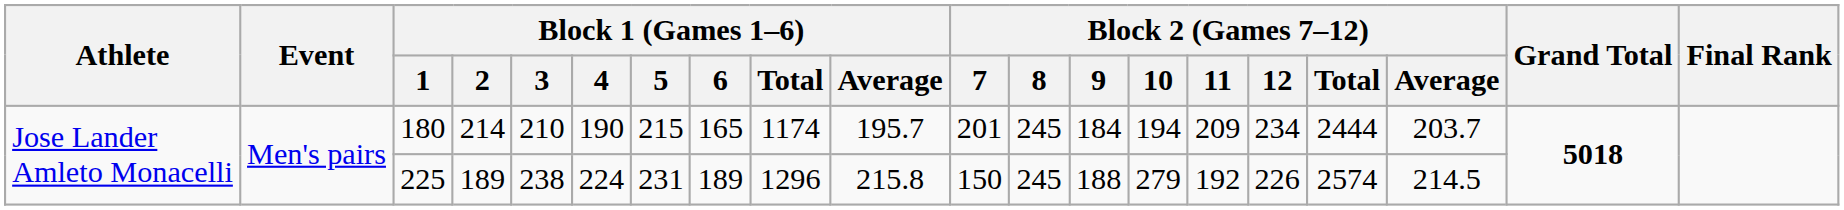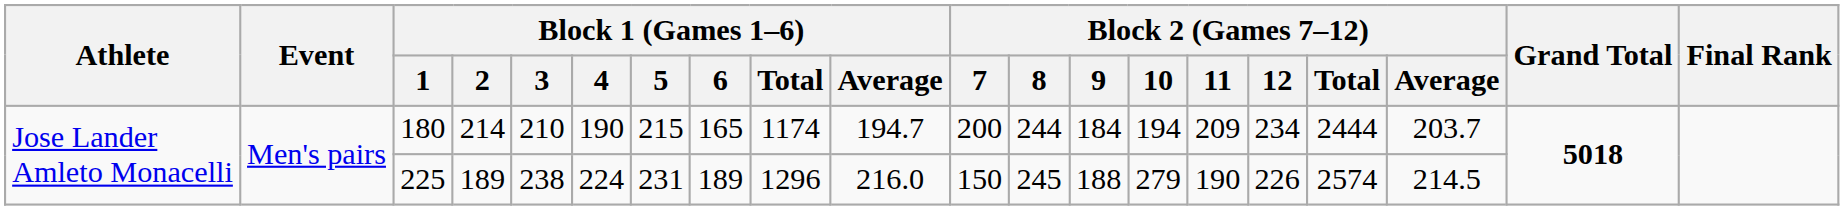180 | Block 1 (Games 1–6) / Average: 195.7 -> 194.7
180 | Block 2 (Games 7–12) / 7: 201 -> 200
180 | Block 2 (Games 7–12) / 8: 245 -> 244
225 | Block 1 (Games 1–6) / Average: 215.8 -> 216.0
225 | Block 2 (Games 7–12) / 11: 192 -> 190
